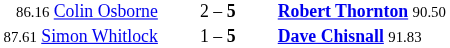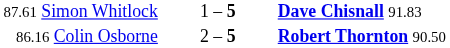rows swapped: 86.16 Colin Osborne <-> 87.61 Simon Whitlock
